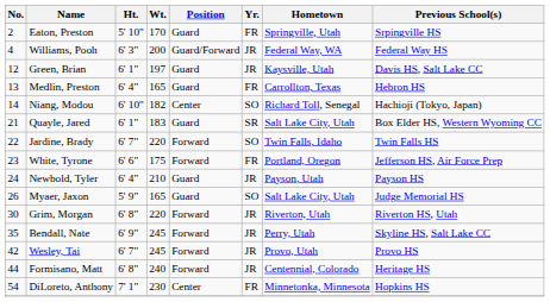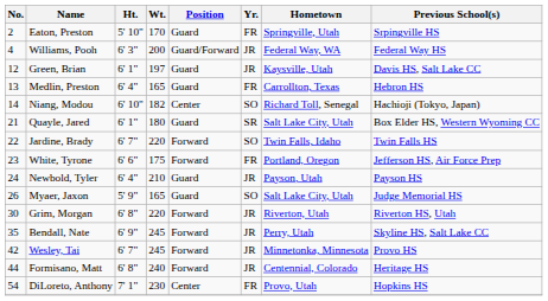Quayle, Jared | Wt.: 183 -> 180
Wesley, Tai | Hometown: Provo, Utah -> Minnetonka, Minnesota
DiLoreto, Anthony | Hometown: Minnetonka, Minnesota -> Provo, Utah
